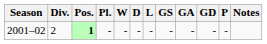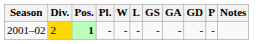- column: D | -
2001–02 | Div.: no background -> gold background
